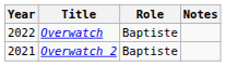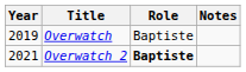Overwatch | Year: 2022 -> 2019
Overwatch 2 | Role: normal -> bold
